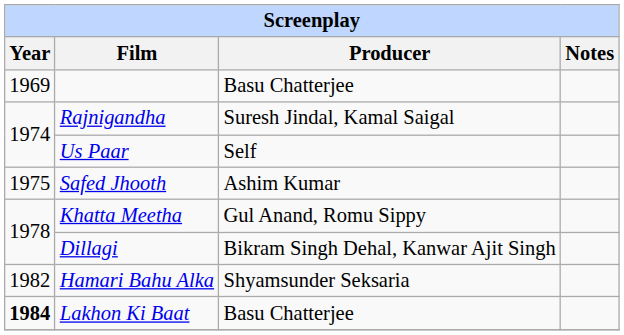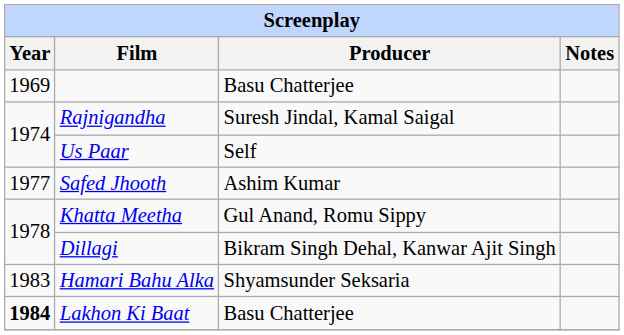Safed Jhooth | Year: 1975 -> 1977
Hamari Bahu Alka | Year: 1982 -> 1983
